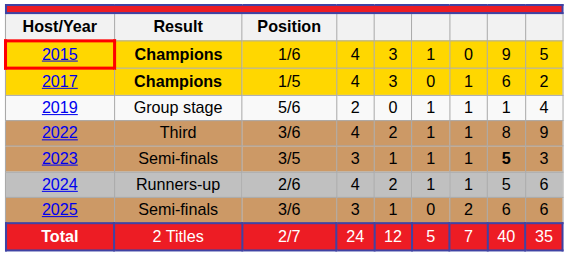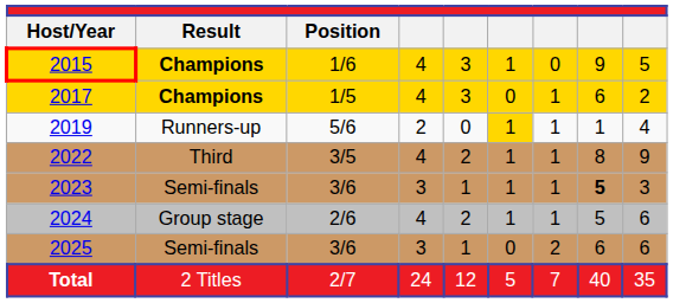2019 | Result: Group stage -> Runners-up
2019 | column 6: no background -> gold background
2022 | Position: 3/6 -> 3/5
2023 | Position: 3/5 -> 3/6
2024 | Result: Runners-up -> Group stage
